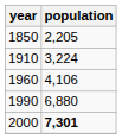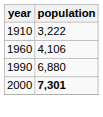- row: 1850 | 2,205
1910 | population: 3,224 -> 3,222
